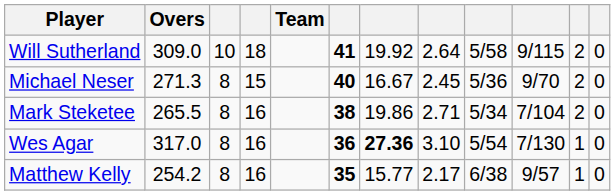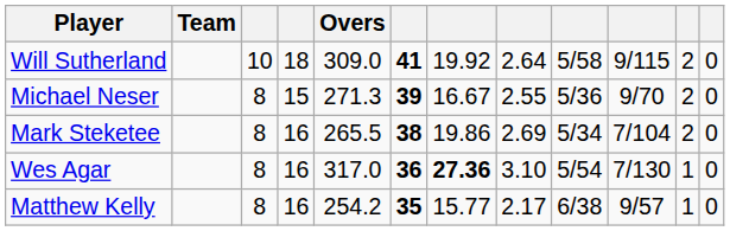columns swapped: Team <-> Overs
Michael Neser | column 6: 40 -> 39
Michael Neser | column 8: 2.45 -> 2.55
Mark Steketee | column 8: 2.71 -> 2.69
